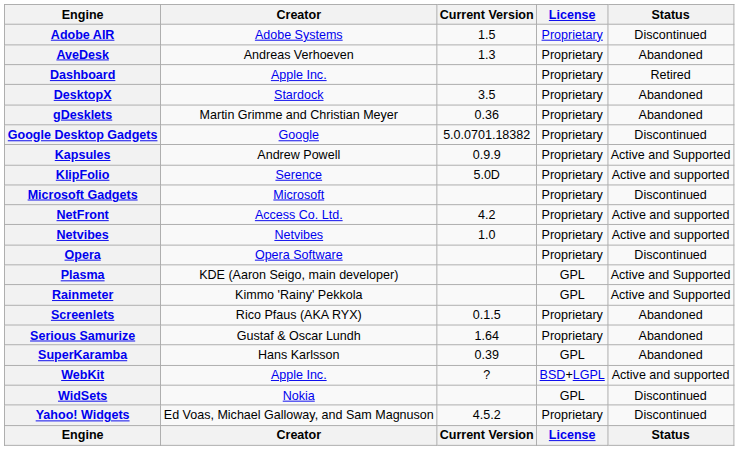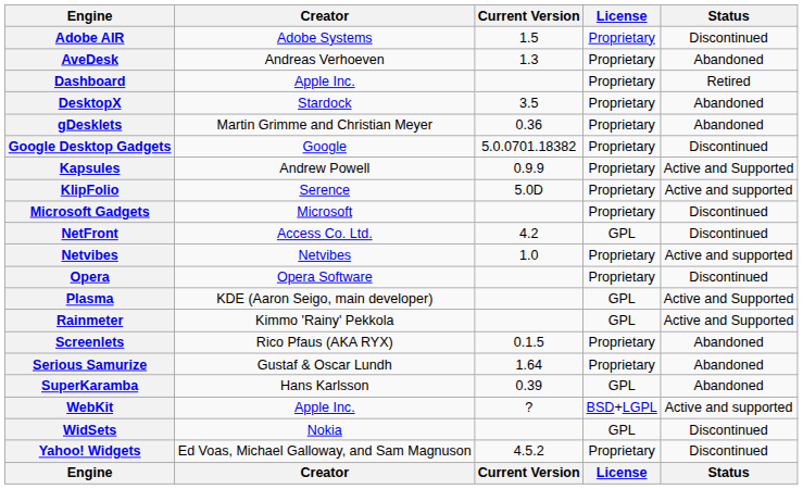NetFront | License: Proprietary -> GPL
NetFront | Status: Active and supported -> Discontinued
